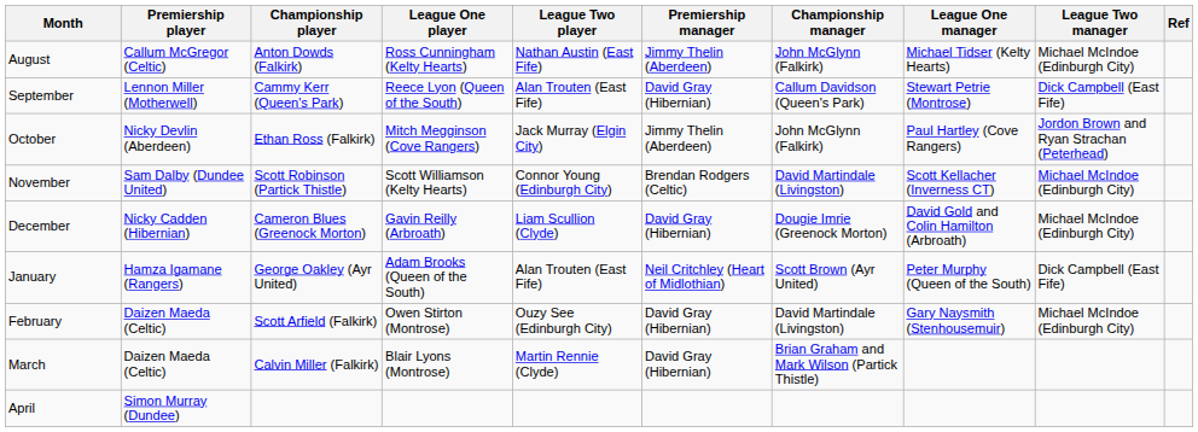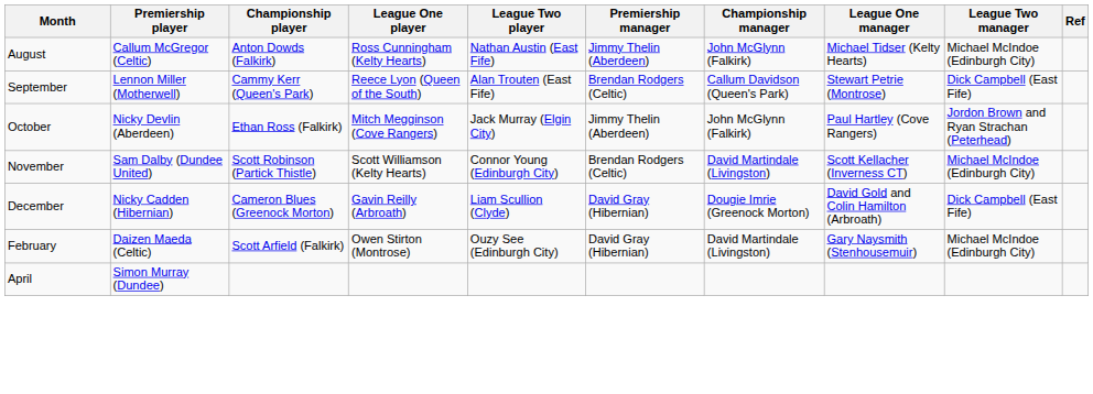September | Premiership manager: David Gray (Hibernian) -> Brendan Rodgers (Celtic)
December | League Two manager: Michael McIndoe (Edinburgh City) -> Dick Campbell (East Fife)
- row: January | Hamza Igamane (Rangers) | George Oakley (Ayr United) | Adam Brooks (Queen of the South) | Alan Trouten (East Fife) | Neil Critchley (Heart of Midlothian) | Scott Brown (Ayr United) | Peter Murphy (Queen of the South) | Dick Campbell (East Fife)
- row: March | Daizen Maeda (Celtic) | Calvin Miller (Falkirk) | Blair Lyons (Montrose) | Martin Rennie (Clyde) | David Gray (Hibernian) | Brian Graham and Mark Wilson (Partick Thistle)
